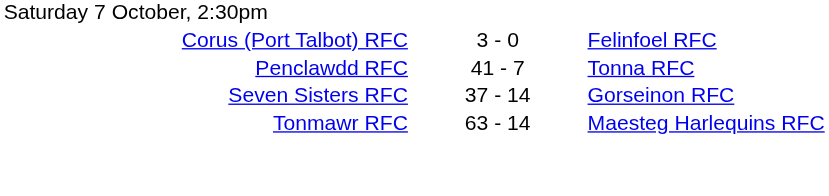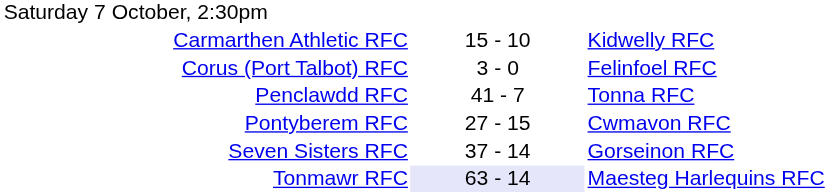+ row: Carmarthen Athletic RFC | 15 - 10 | Kidwelly RFC
+ row: Pontyberem RFC | 27 - 15 | Cwmavon RFC
Tonmawr RFC | column 2: no background -> lavender background
